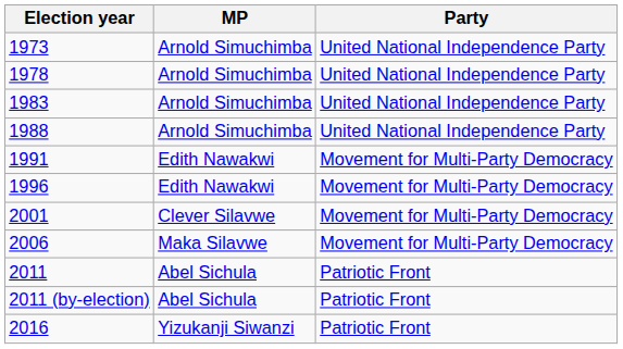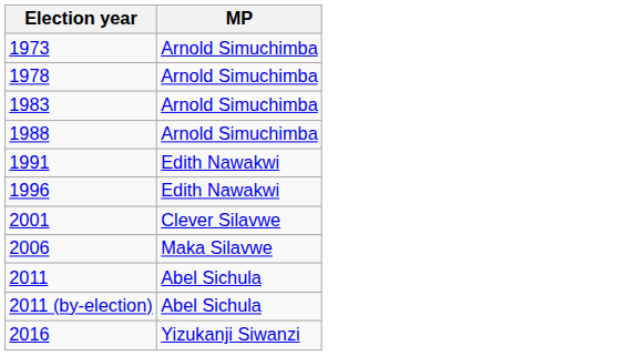- column: Party | United National Independence Party | United National Independence Party | United National Independence Party | United National Independence Party | Movement for Multi-Party Democracy | Movement for Multi-Party Democracy | Movement for Multi-Party Democracy | Movement for Multi-Party Democracy | Patriotic Front | Patriotic Front | Patriotic Front
